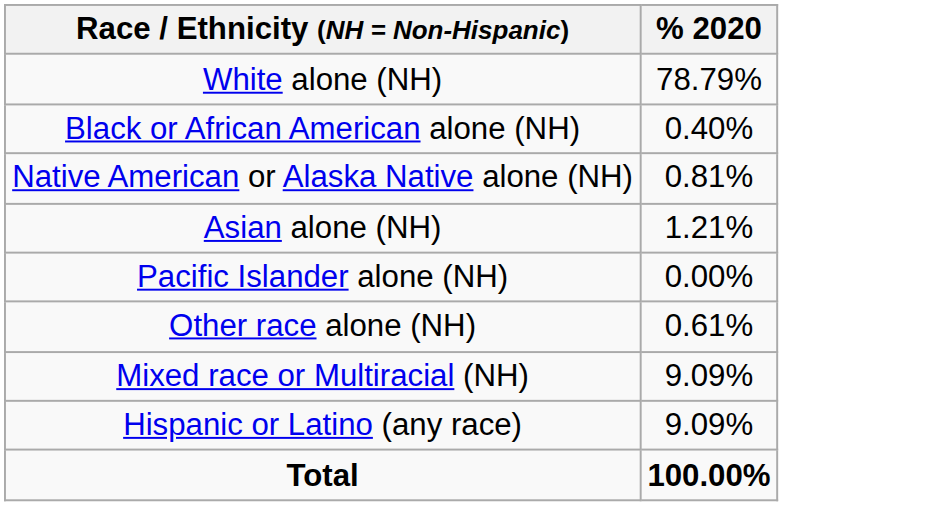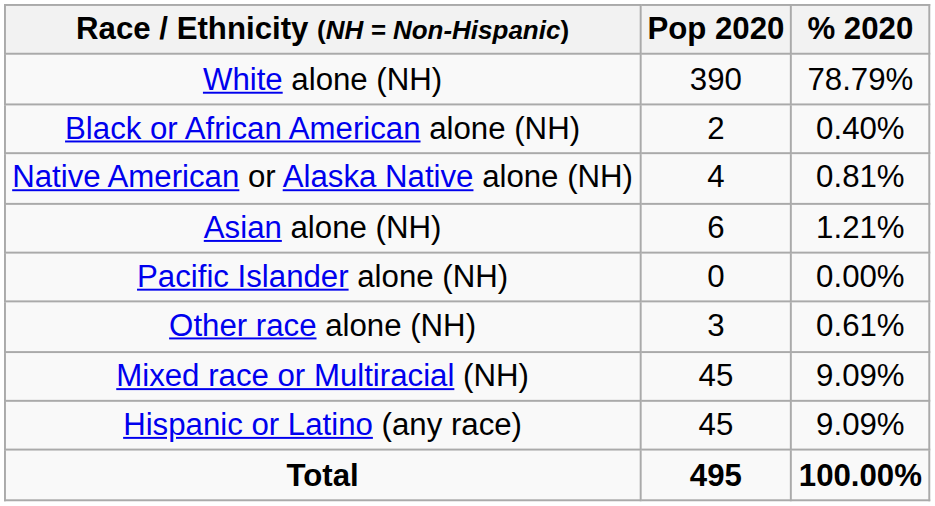+ column: Pop 2020 | 390 | 2 | 4 | 6 | 0 | 3 | 45 | 45 | 495
